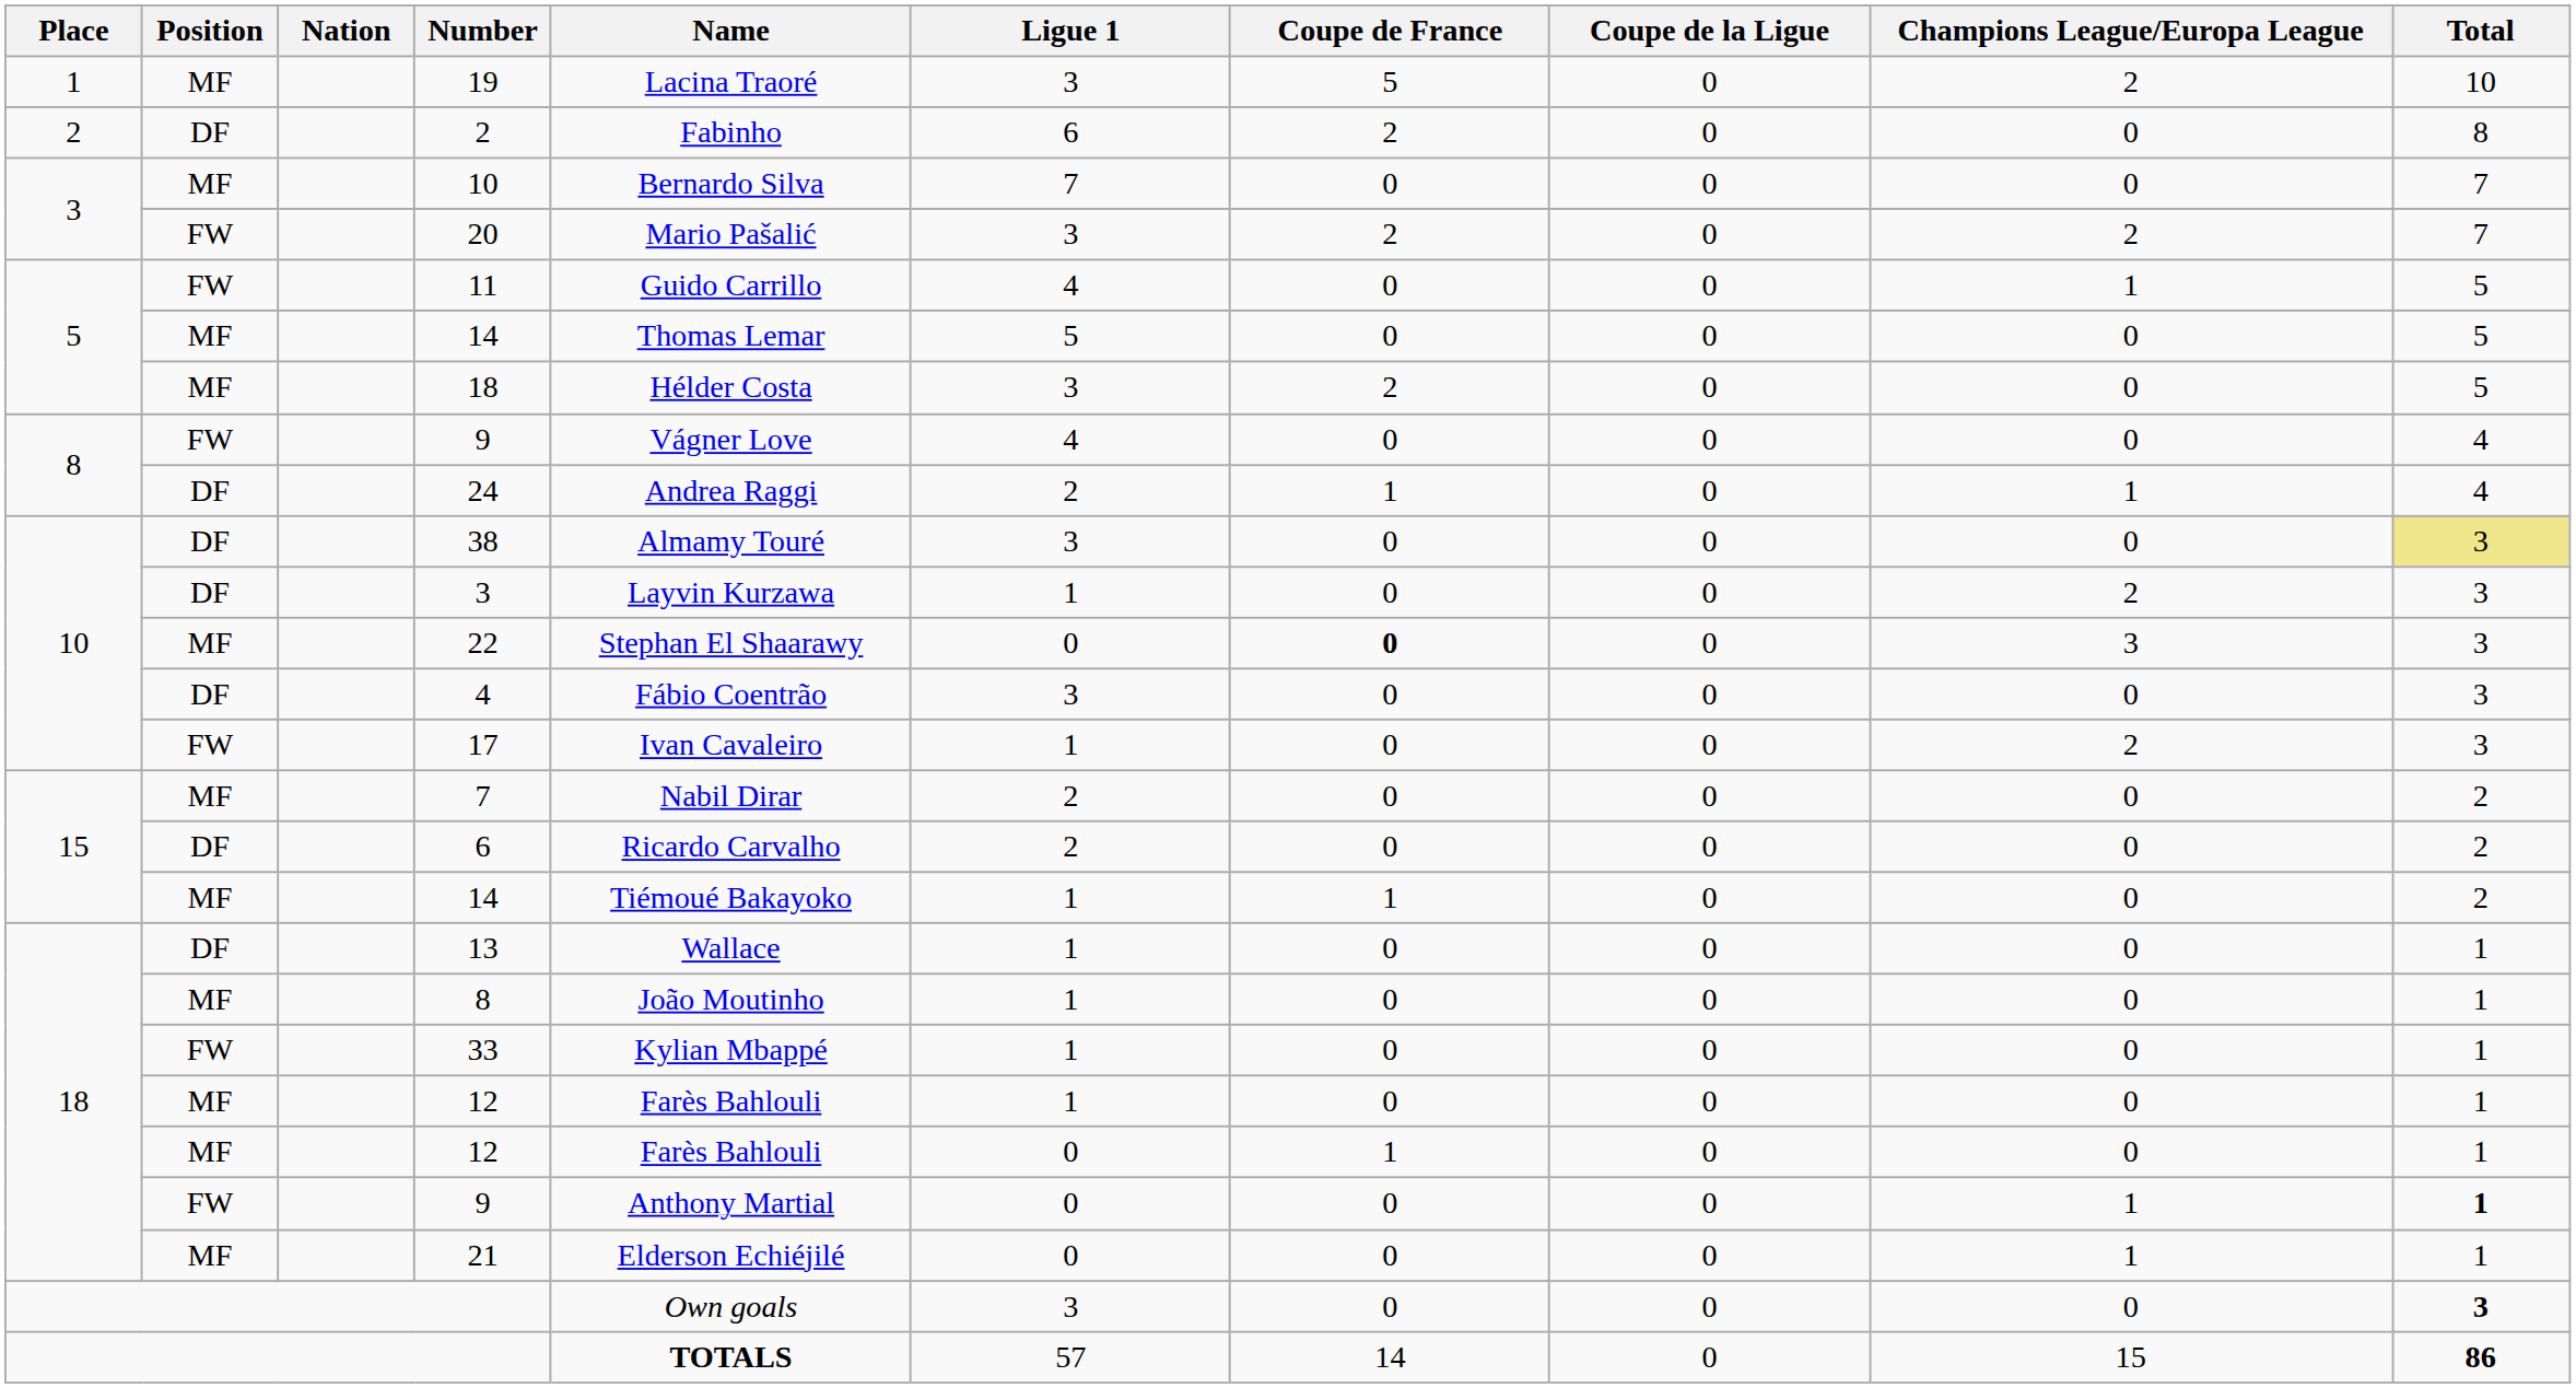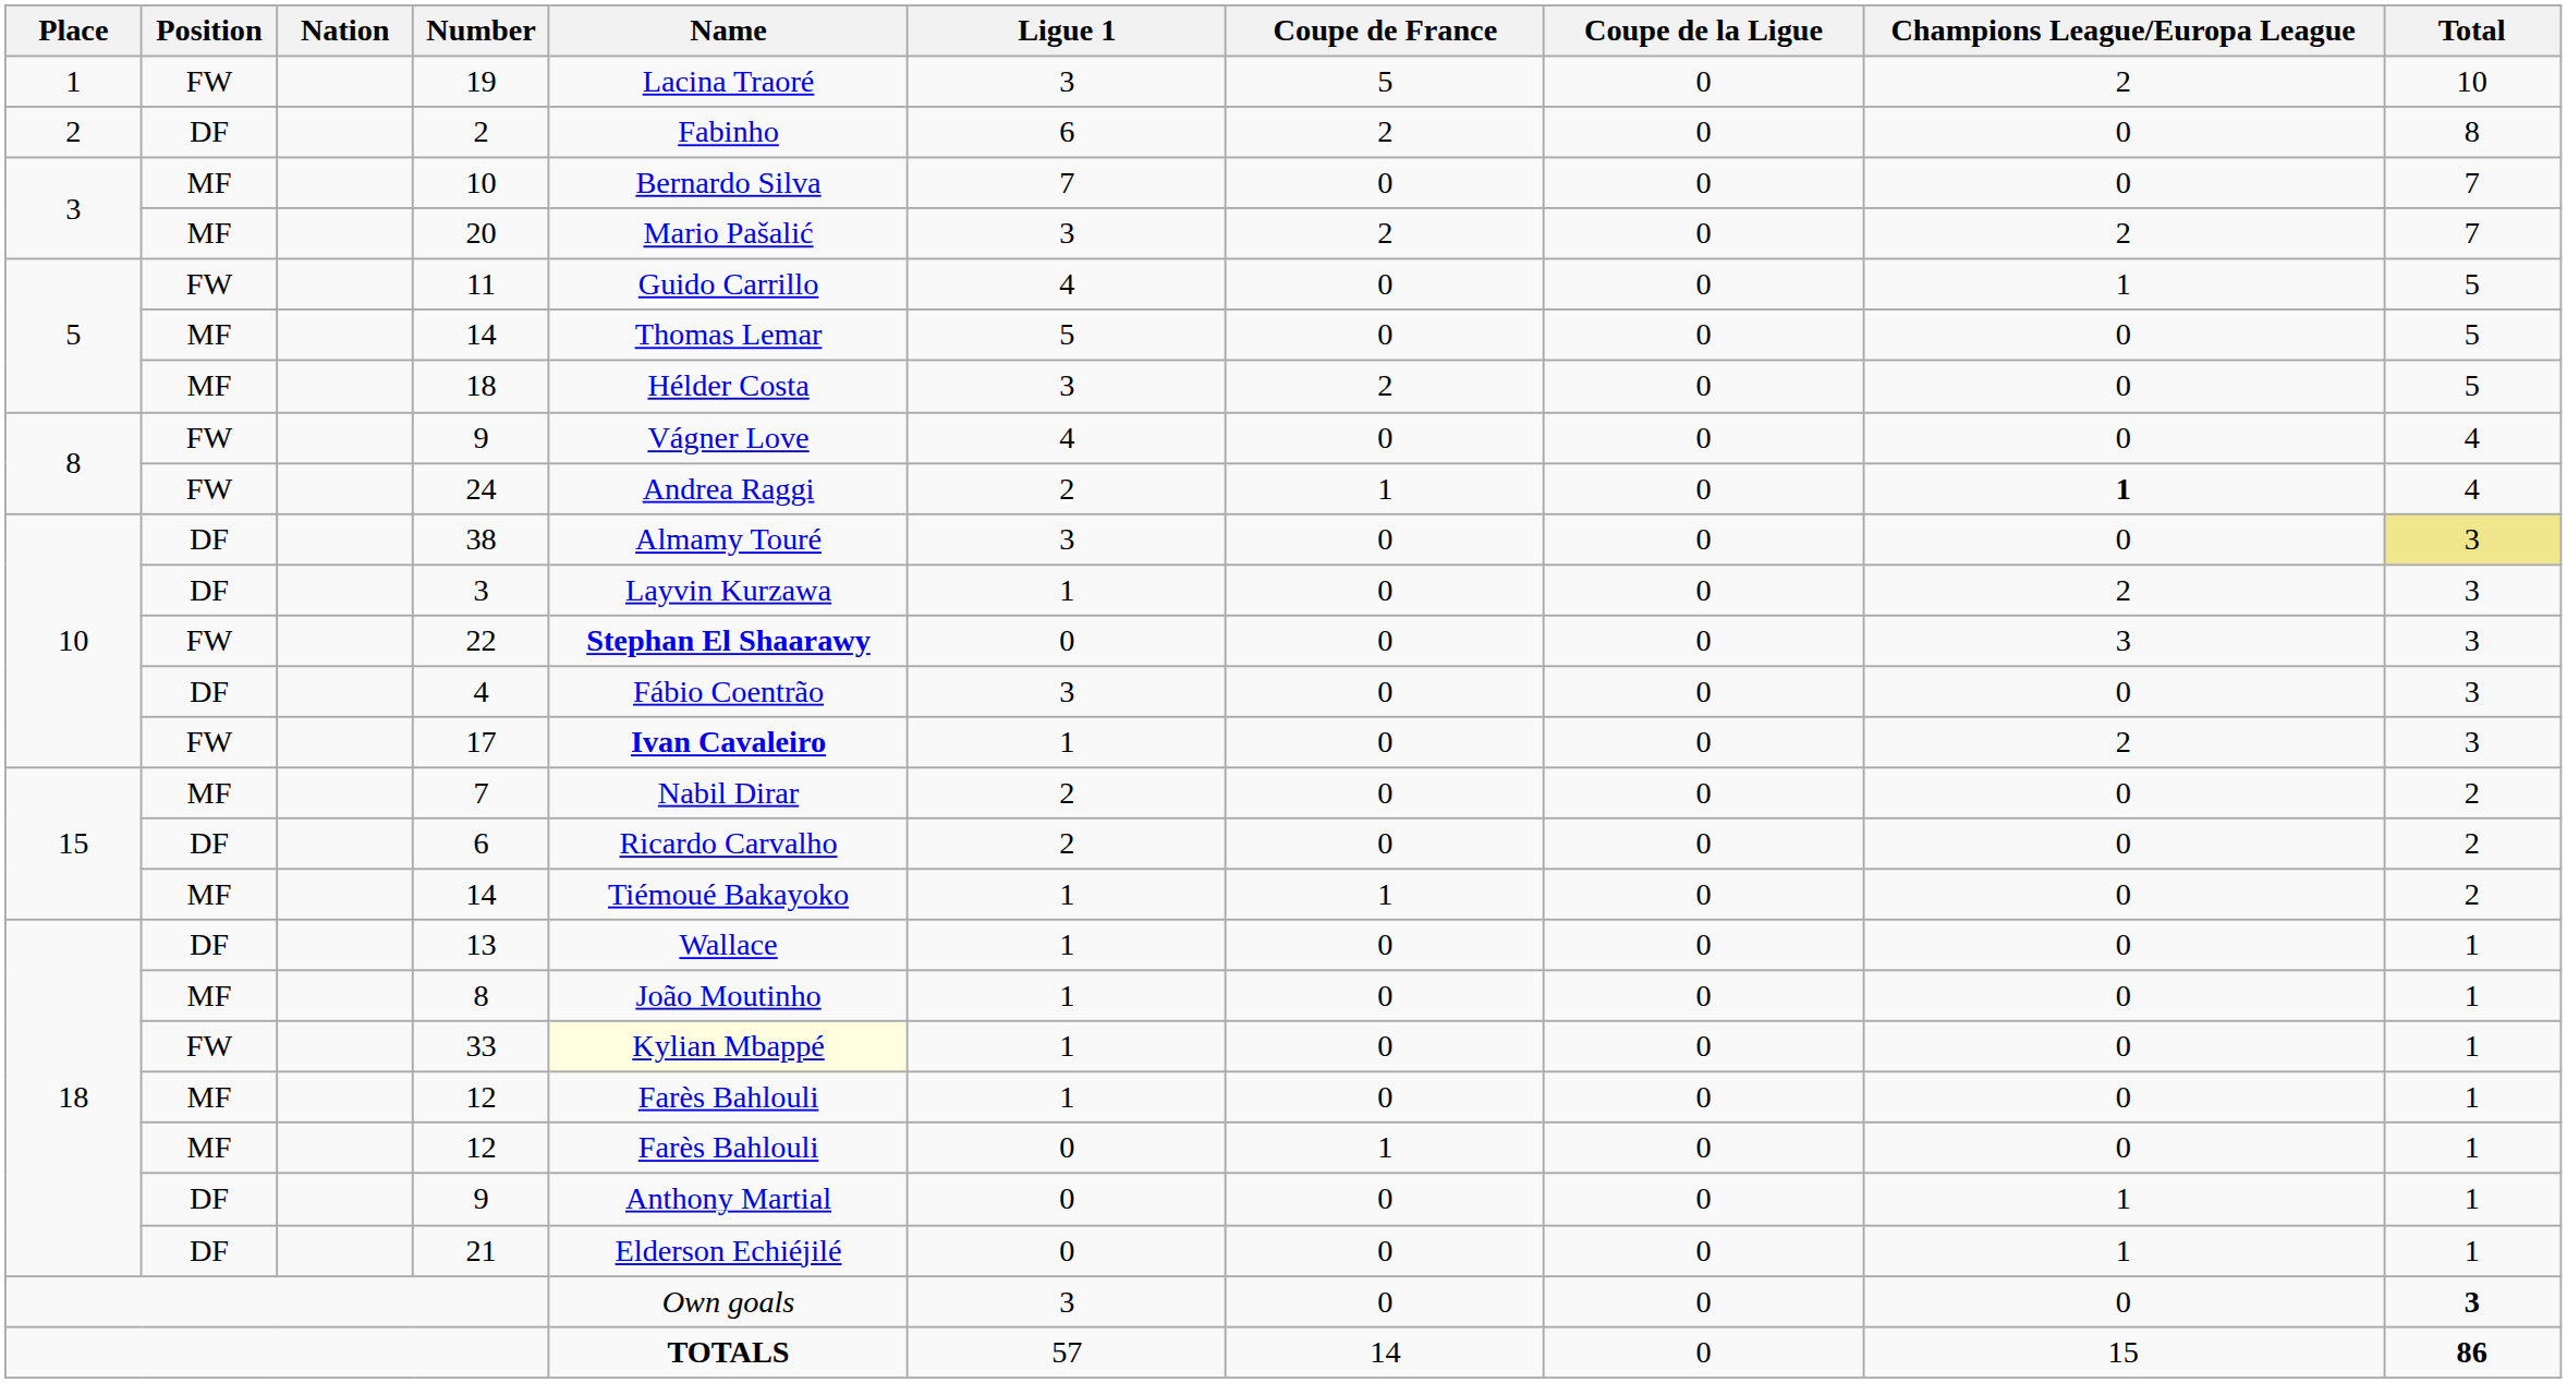19 | Position: MF -> FW
20 | Position: FW -> MF
24 | Position: DF -> FW
24 | Champions League/Europa League: normal -> bold
22 | Position: MF -> FW
22 | Name: normal -> bold
22 | Coupe de France: bold -> normal
17 | Name: normal -> bold
33 | Name: no background -> lightyellow background
18 / 9 | Position: FW -> DF
18 / 9 | Total: bold -> normal
21 | Position: MF -> DF
